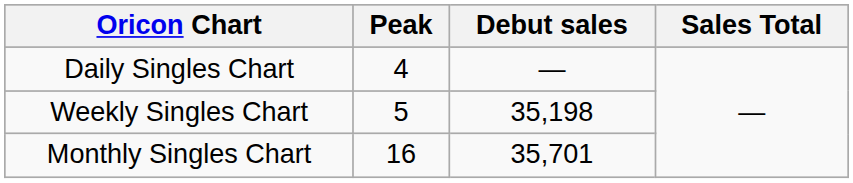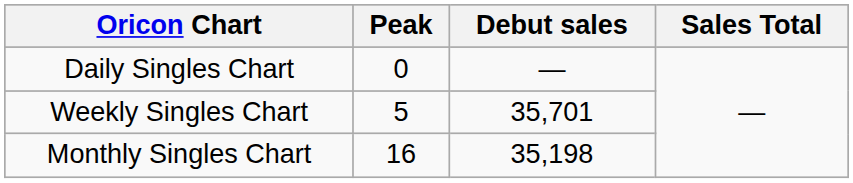Daily Singles Chart | Peak: 4 -> 0
Weekly Singles Chart | Debut sales: 35,198 -> 35,701
Monthly Singles Chart | Debut sales: 35,701 -> 35,198
